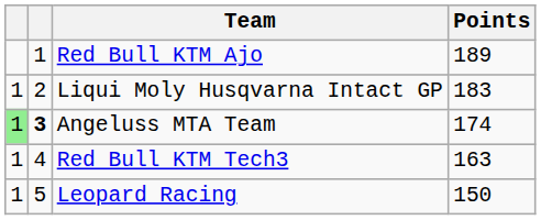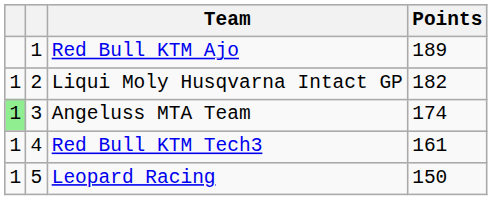Liqui Moly Husqvarna Intact GP | Points: 183 -> 182
Angeluss MTA Team | column 2: bold -> normal
Red Bull KTM Tech3 | Points: 163 -> 161
